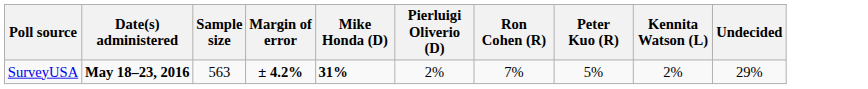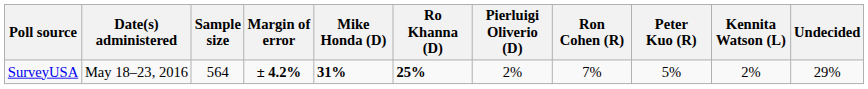+ column: Ro Khanna (D) | 25%
SurveyUSA | Date(s) administered: bold -> normal
SurveyUSA | Sample size: 563 -> 564
